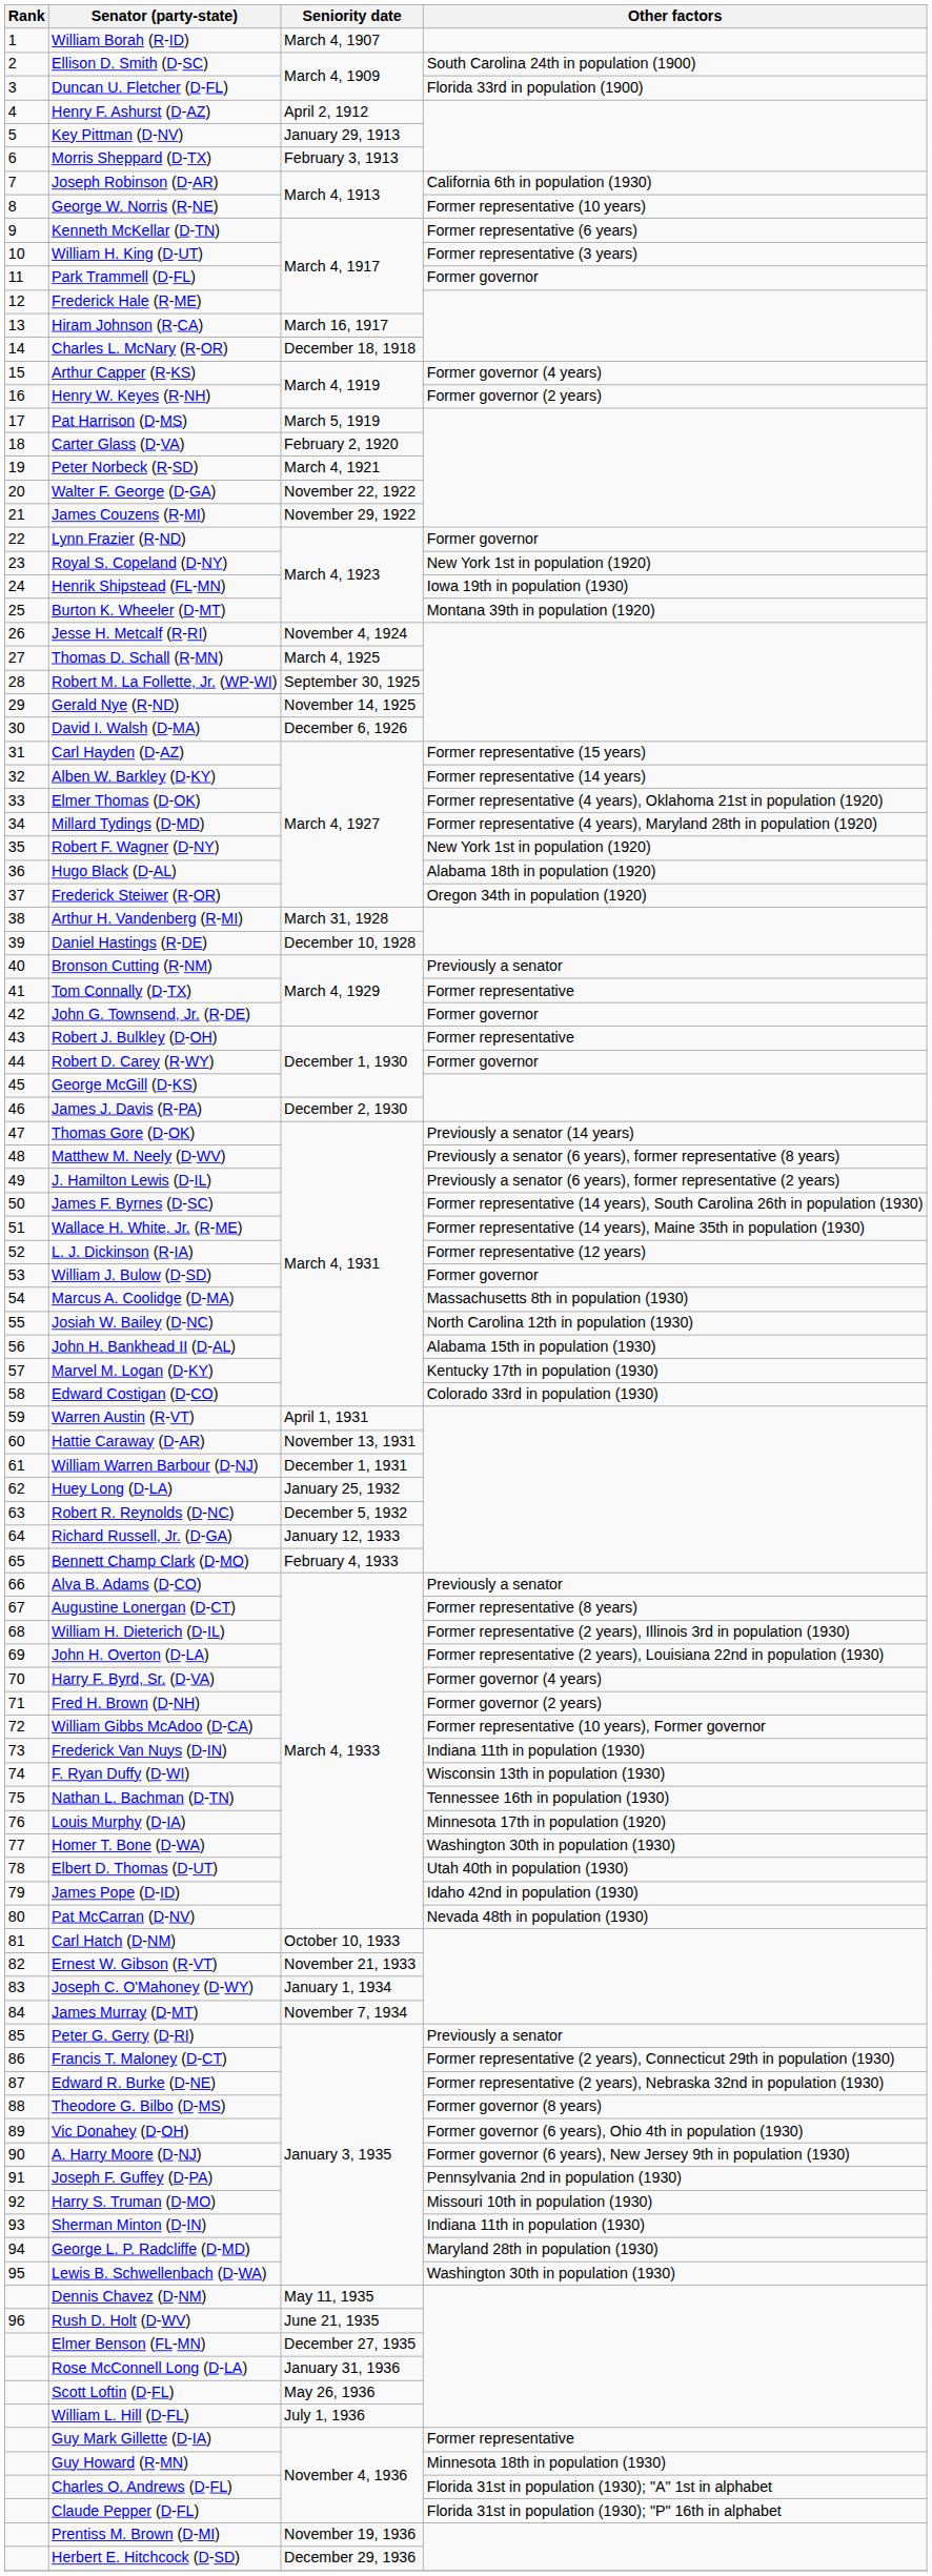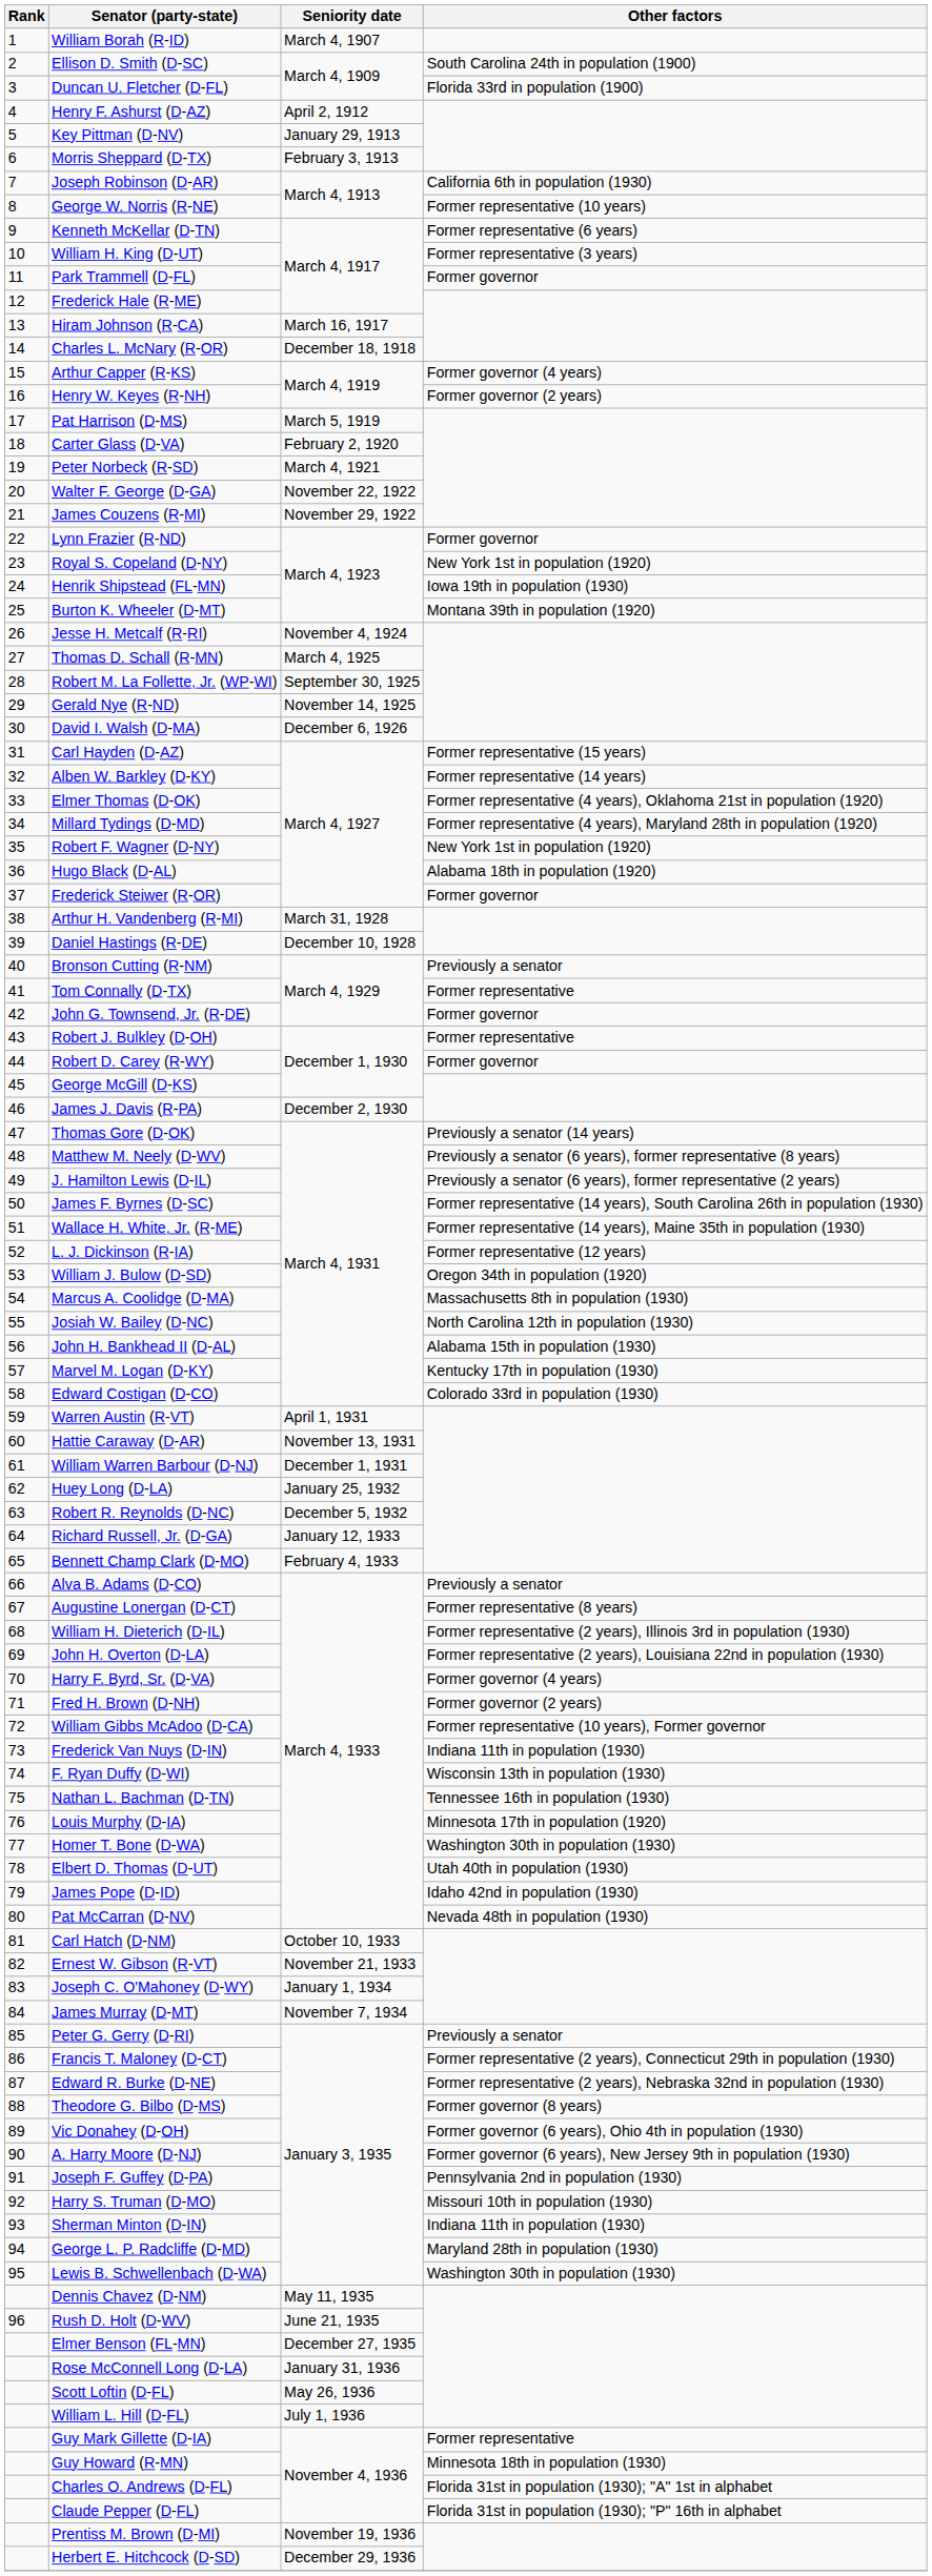Frederick Steiwer (R-OR) | Other factors: Oregon 34th in population (1920) -> Former governor
William J. Bulow (D-SD) | Other factors: Former governor -> Oregon 34th in population (1920)
